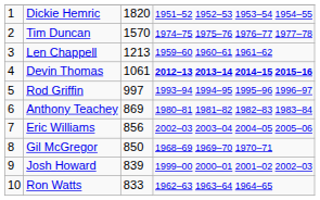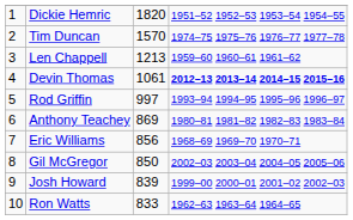Eric Williams | column 4: 2002–03 2003–04 2004–05 2005–06 -> 1968–69 1969–70 1970–71
Gil McGregor | column 4: 1968–69 1969–70 1970–71 -> 2002–03 2003–04 2004–05 2005–06
